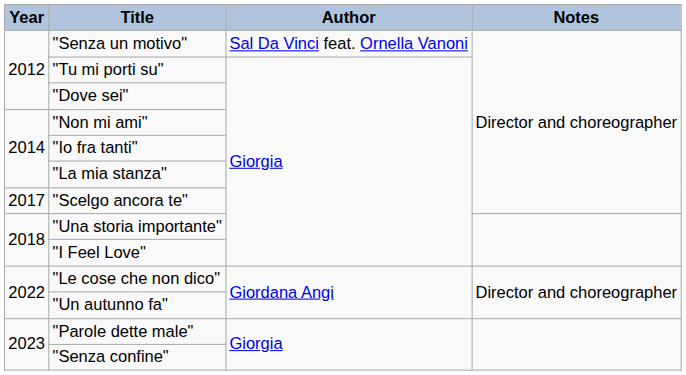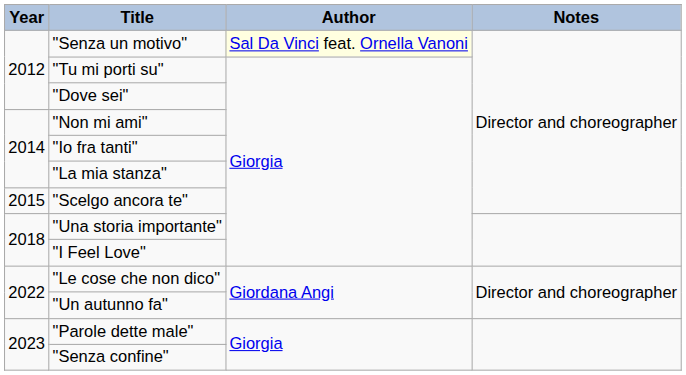"Senza un motivo" | Author: no background -> lightyellow background
"Scelgo ancora te" | Year: 2017 -> 2015
